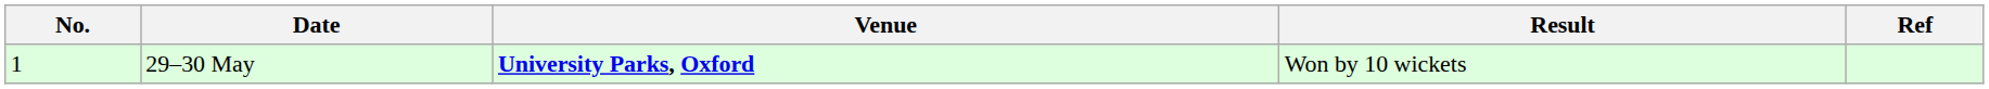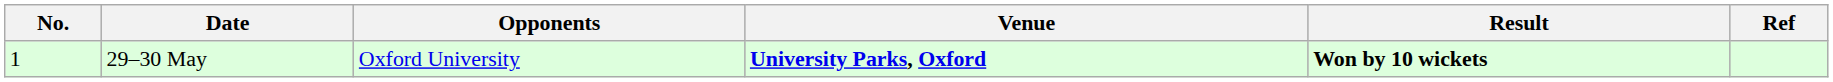+ column: Opponents | Oxford University
29–30 May | Result: normal -> bold
